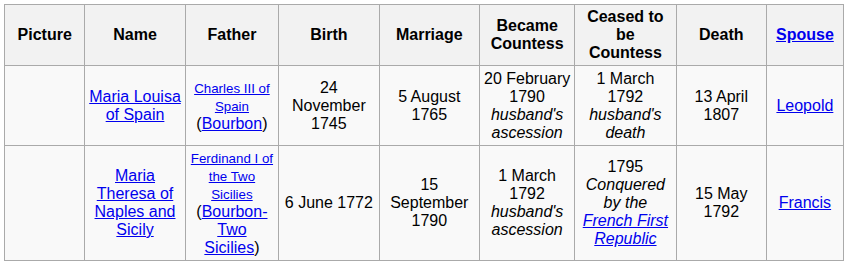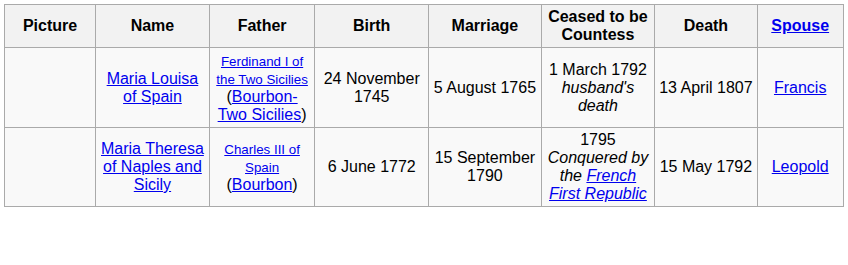- column: Became Countess | 20 February 1790 husband's ascession | 1 March 1792 husband's ascession
Maria Louisa of Spain | Father: Charles III of Spain (Bourbon) -> Ferdinand I of the Two Sicilies (Bourbon-Two Sicilies)
Maria Louisa of Spain | Spouse: Leopold -> Francis
Maria Theresa of Naples and Sicily | Father: Ferdinand I of the Two Sicilies (Bourbon-Two Sicilies) -> Charles III of Spain (Bourbon)
Maria Theresa of Naples and Sicily | Spouse: Francis -> Leopold
